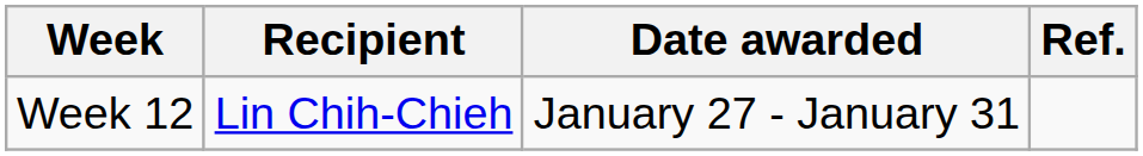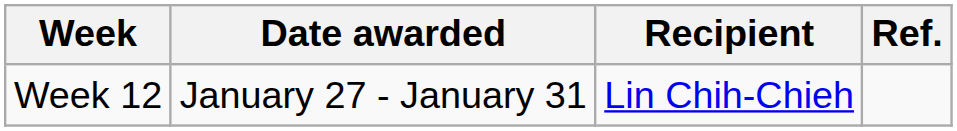columns swapped: Recipient <-> Date awarded
